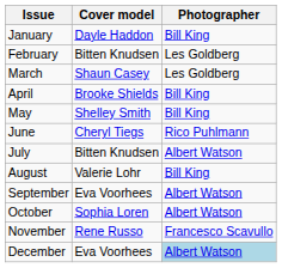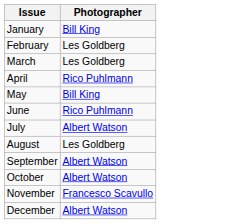- column: Cover model | Dayle Haddon | Bitten Knudsen | Shaun Casey | Brooke Shields | Shelley Smith | Cheryl Tiegs | Bitten Knudsen | Valerie Lohr | Eva Voorhees | Sophia Loren | Rene Russo | Eva Voorhees
April | Photographer: Bill King -> Rico Puhlmann
August | Photographer: Bill King -> Les Goldberg
December | Photographer: lightblue background -> no background
